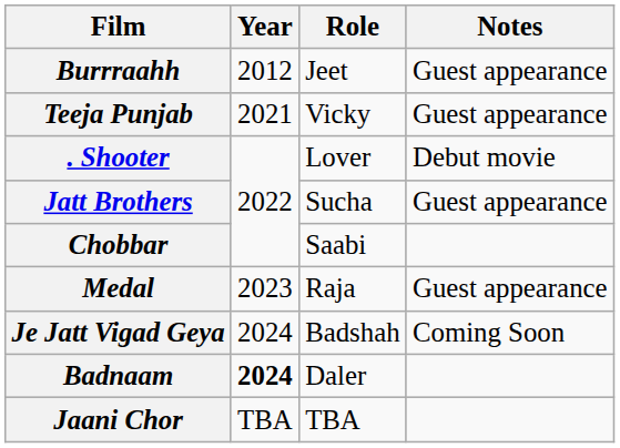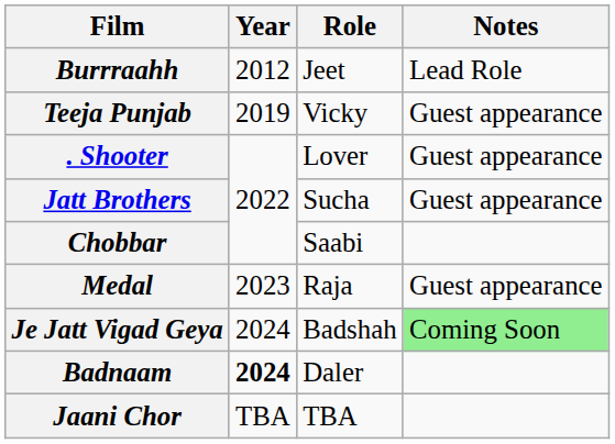Burrraahh | Notes: Guest appearance -> Lead Role
Teeja Punjab | Year: 2021 -> 2019
. Shooter | Notes: Debut movie -> Guest appearance
Je Jatt Vigad Geya | Notes: no background -> lightgreen background
